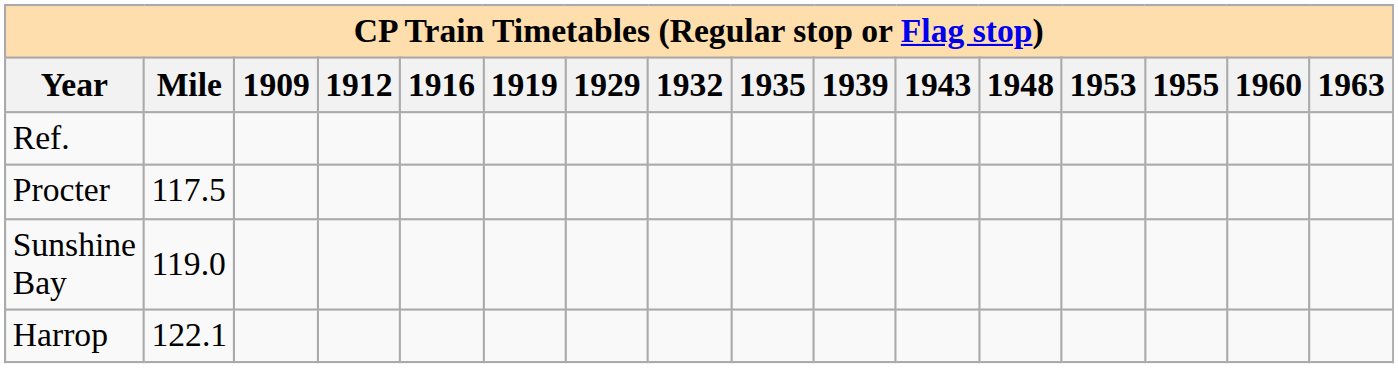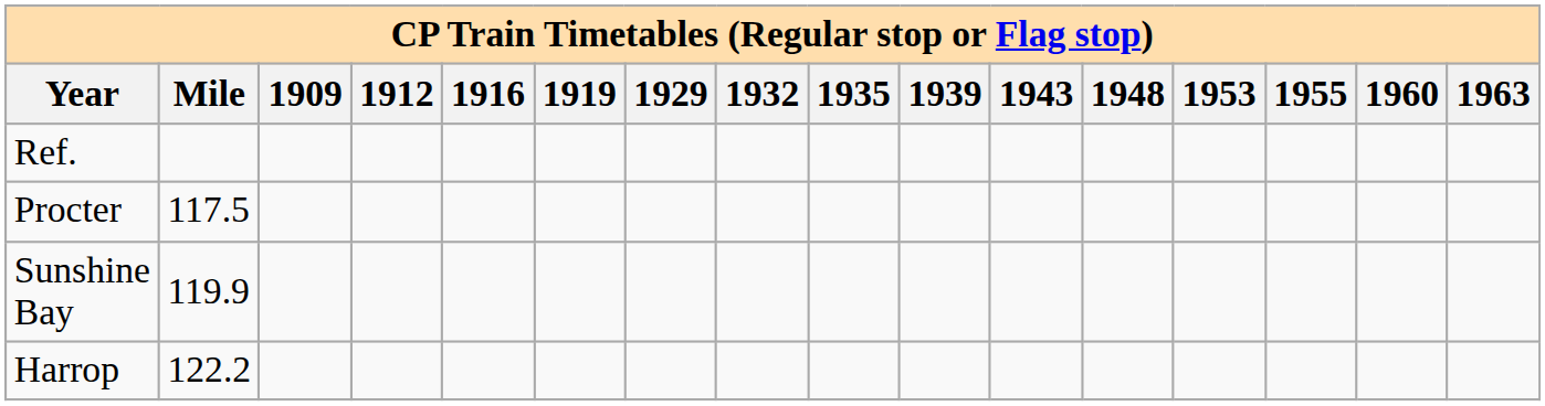Sunshine Bay | Mile: 119.0 -> 119.9
Harrop | Mile: 122.1 -> 122.2
